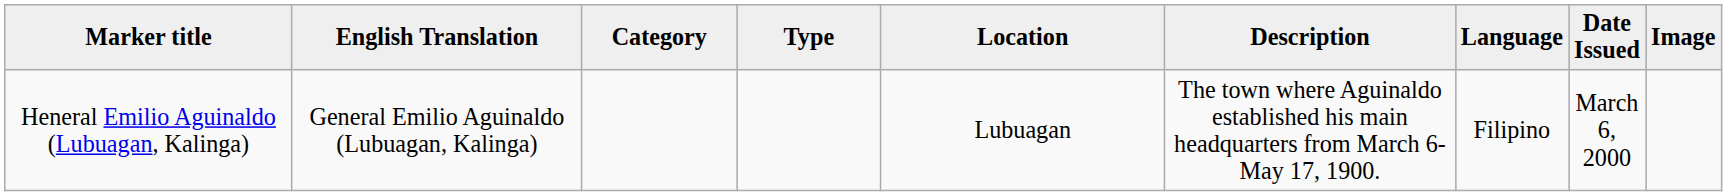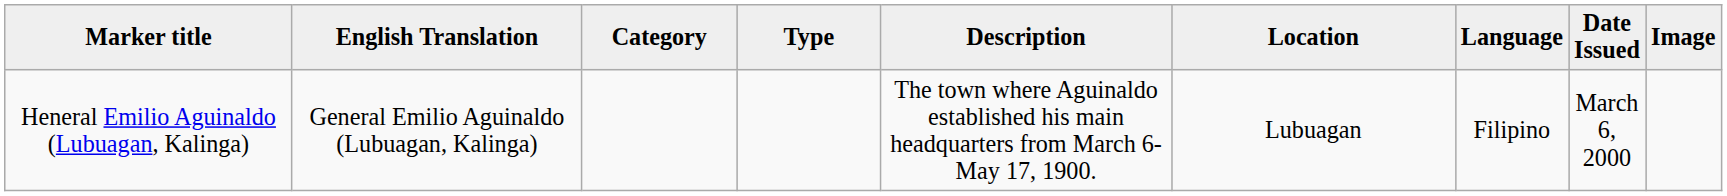columns swapped: Description <-> Location
